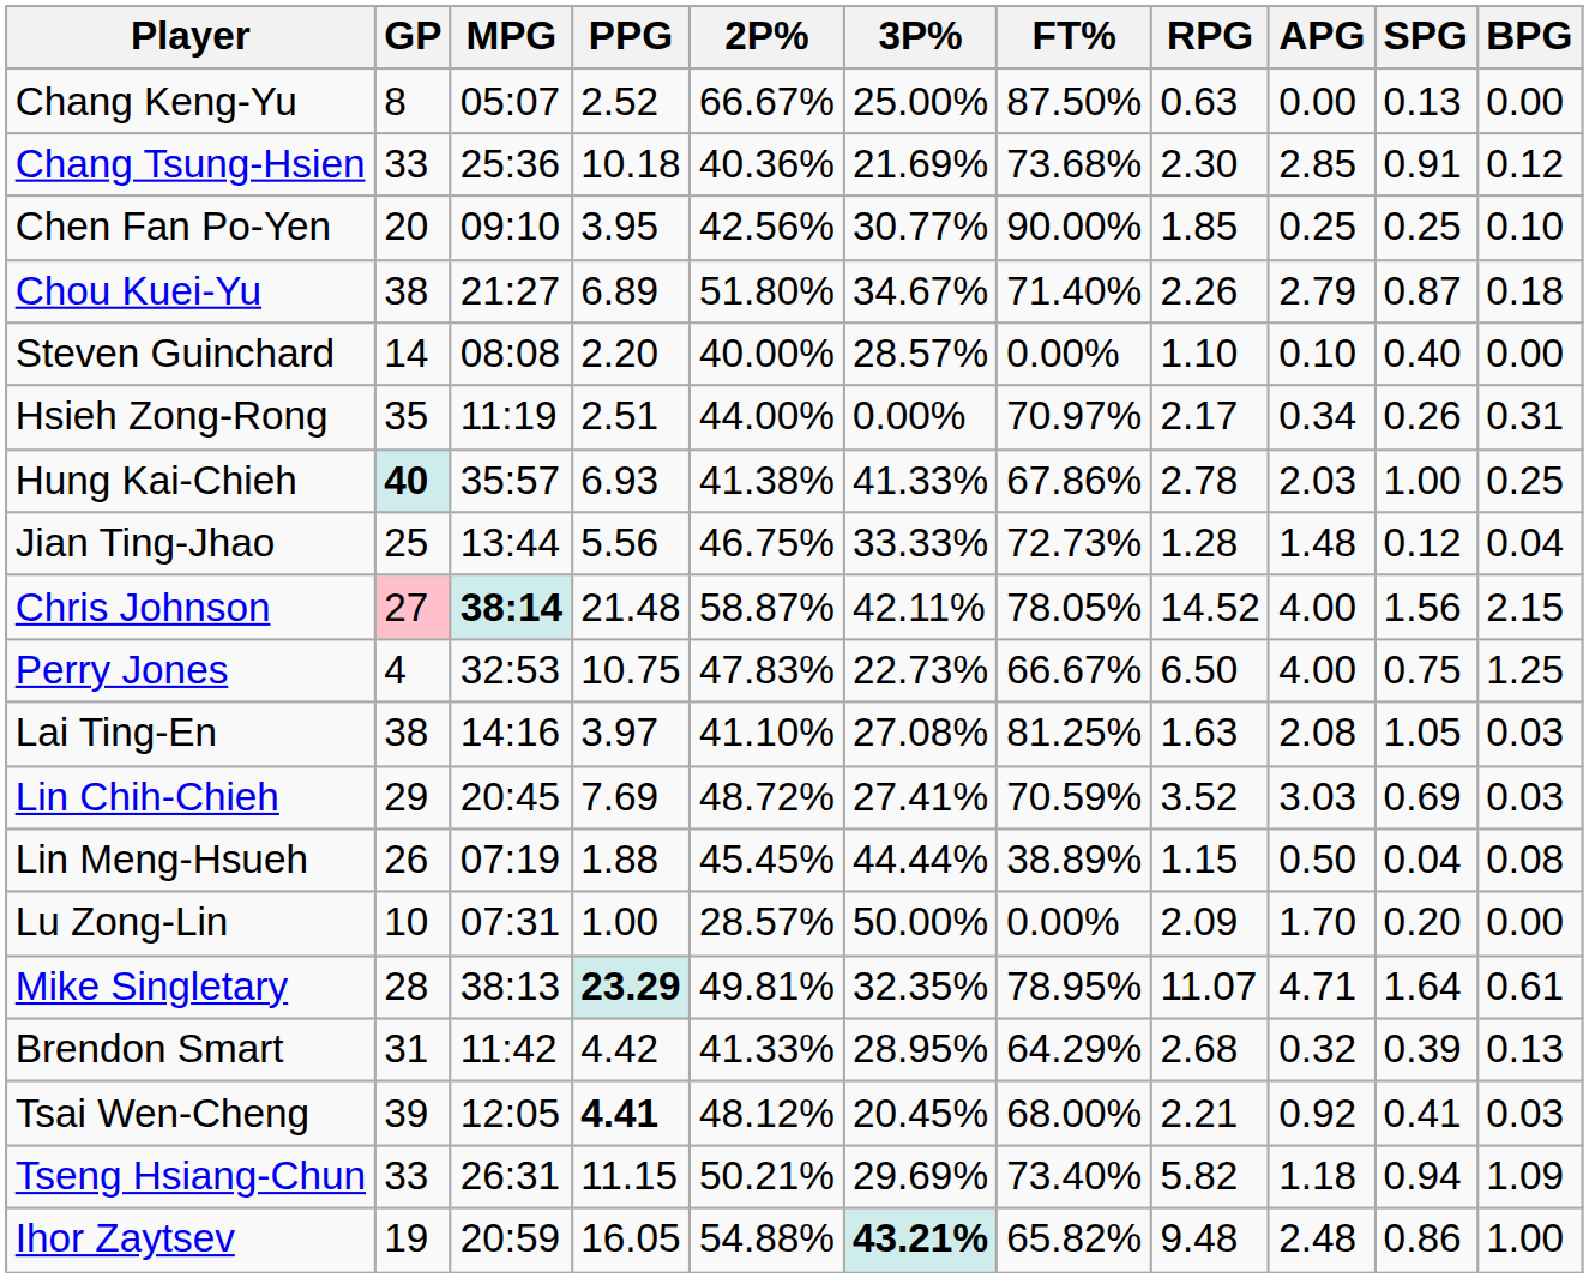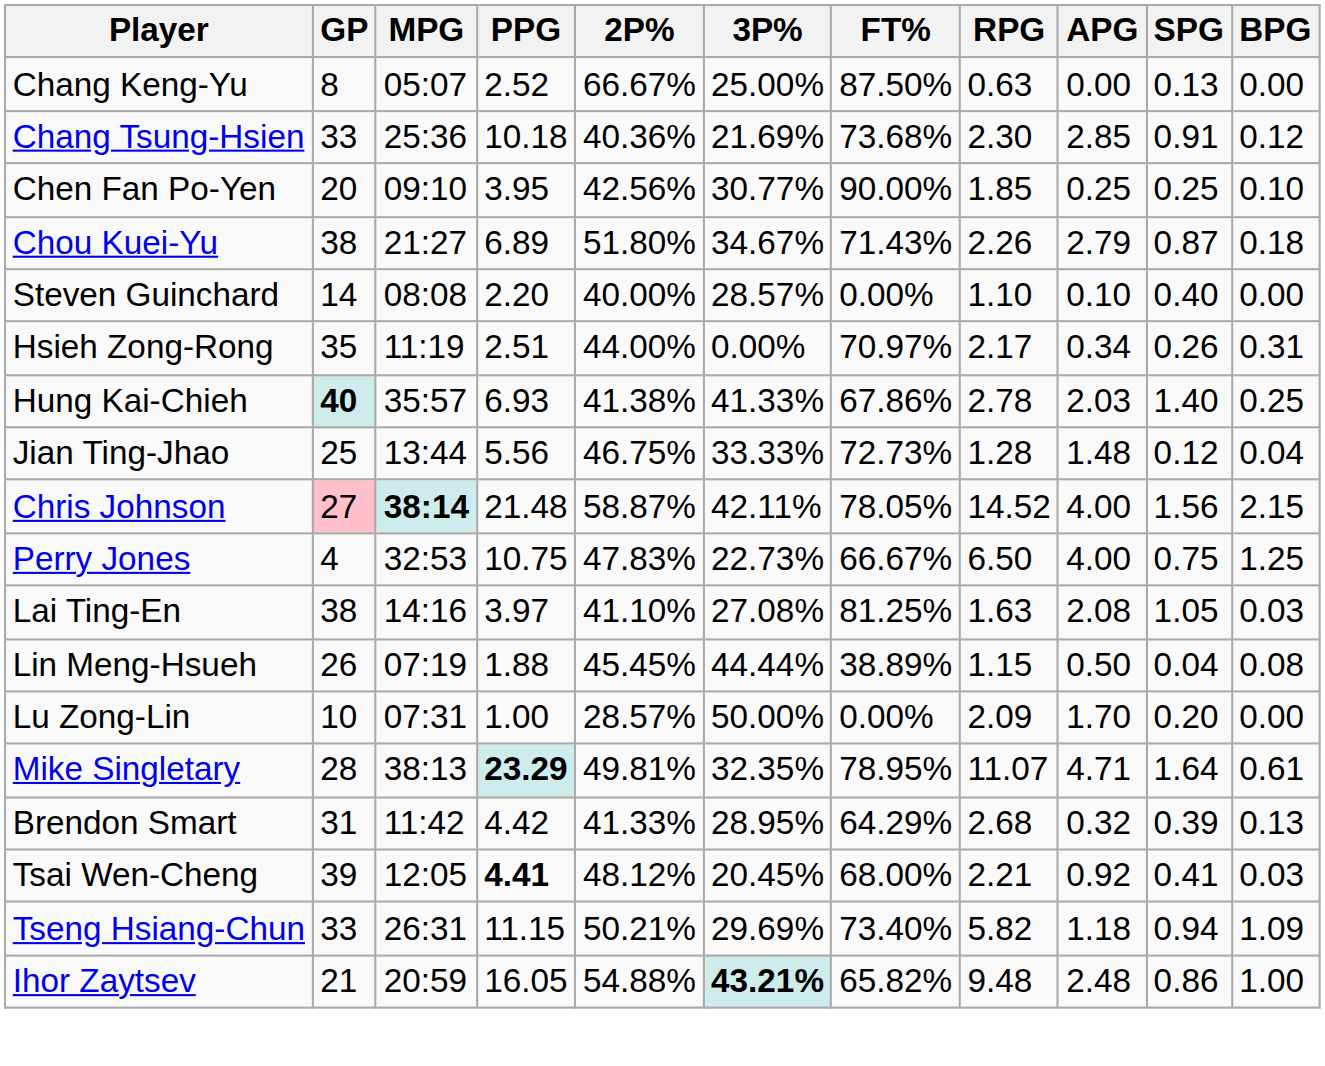Chou Kuei-Yu | FT%: 71.40% -> 71.43%
Hung Kai-Chieh | SPG: 1.00 -> 1.40
- row: Lin Chih-Chieh | 29 | 20:45 | 7.69 | 48.72% | 27.41% | 70.59% | 3.52 | 3.03 | 0.69 | 0.03
Ihor Zaytsev | GP: 19 -> 21
